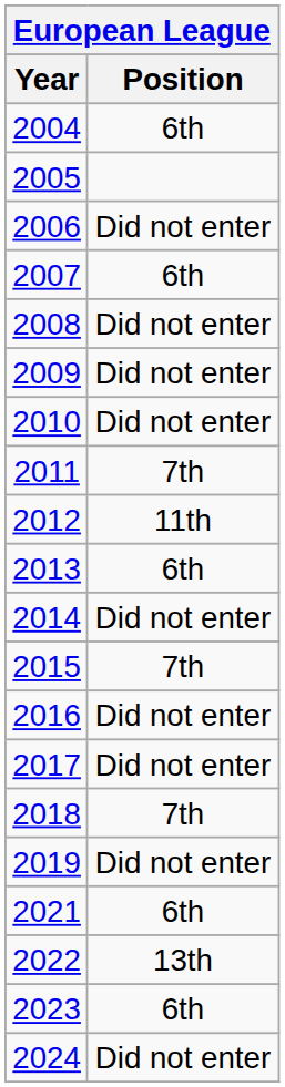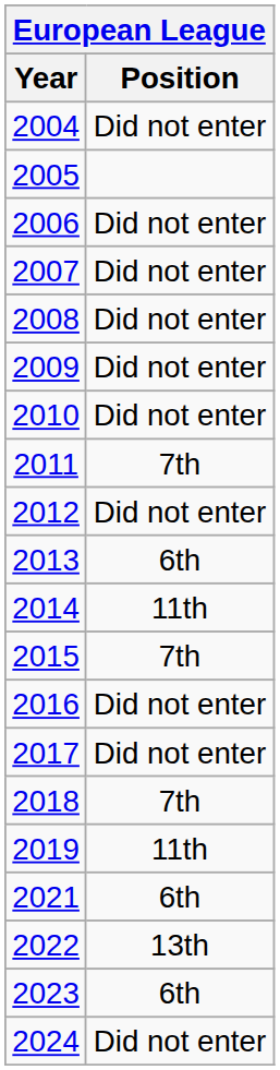2004 | Position: 6th -> Did not enter
2007 | Position: 6th -> Did not enter
2012 | Position: 11th -> Did not enter
2014 | Position: Did not enter -> 11th
2019 | Position: Did not enter -> 11th
